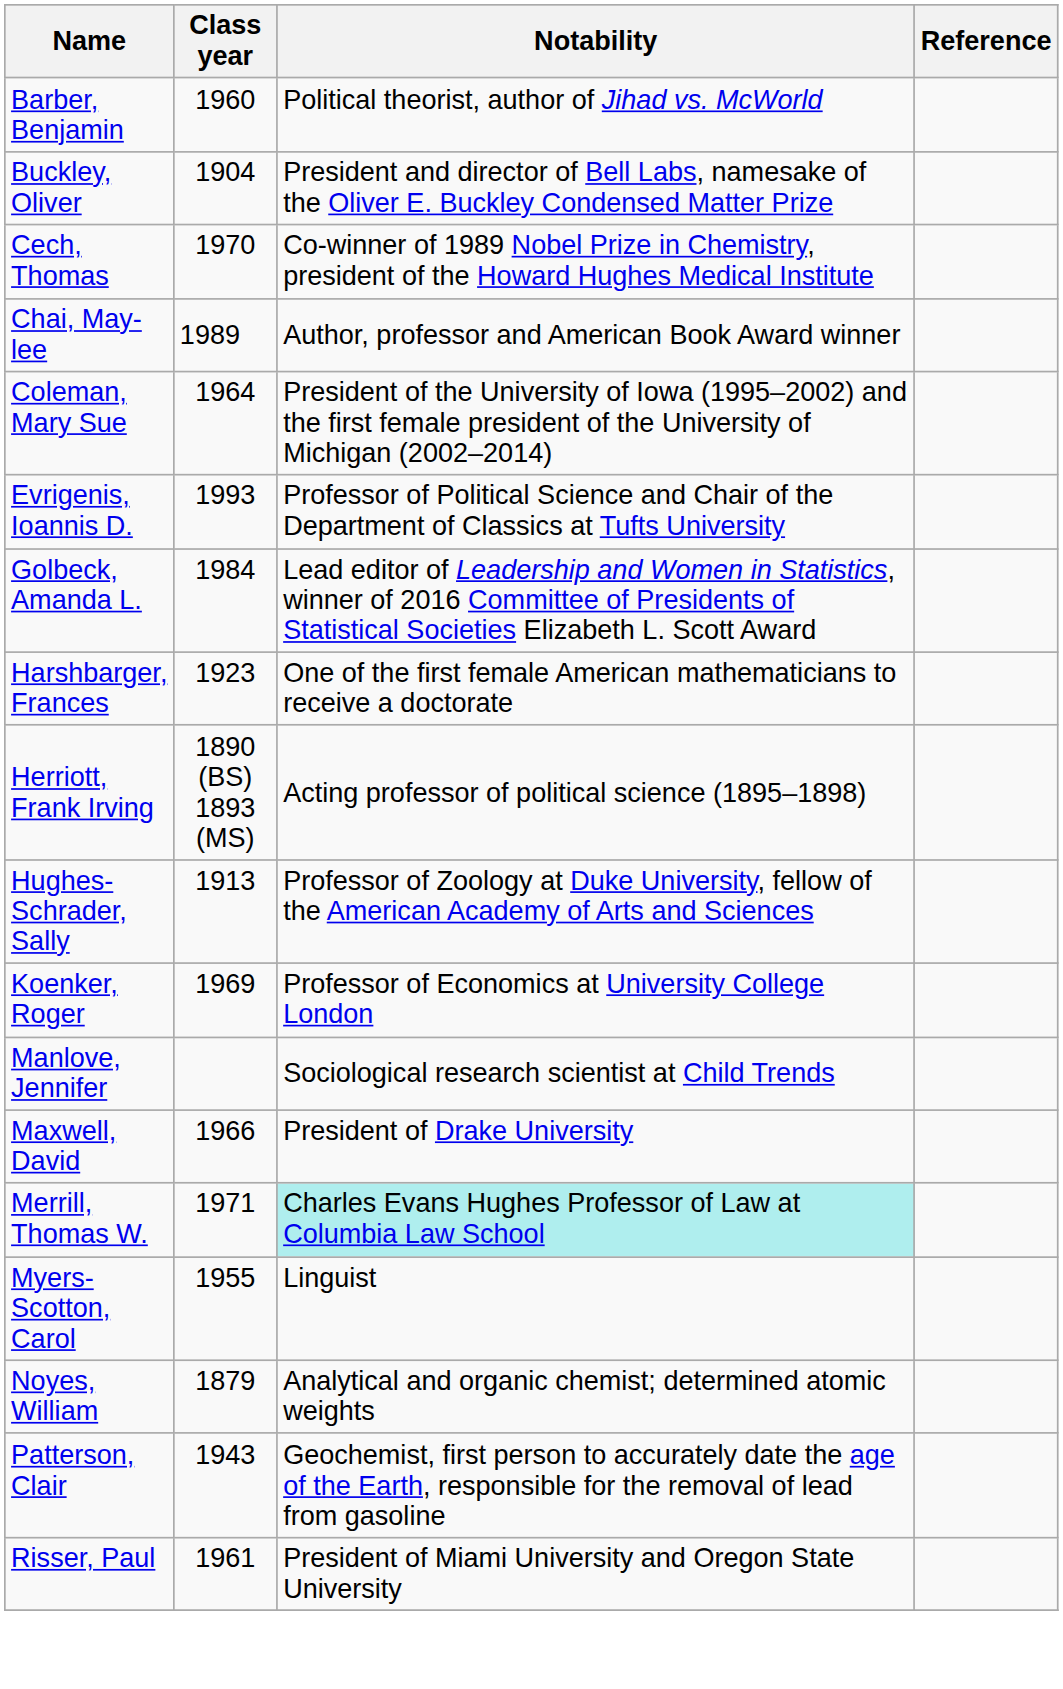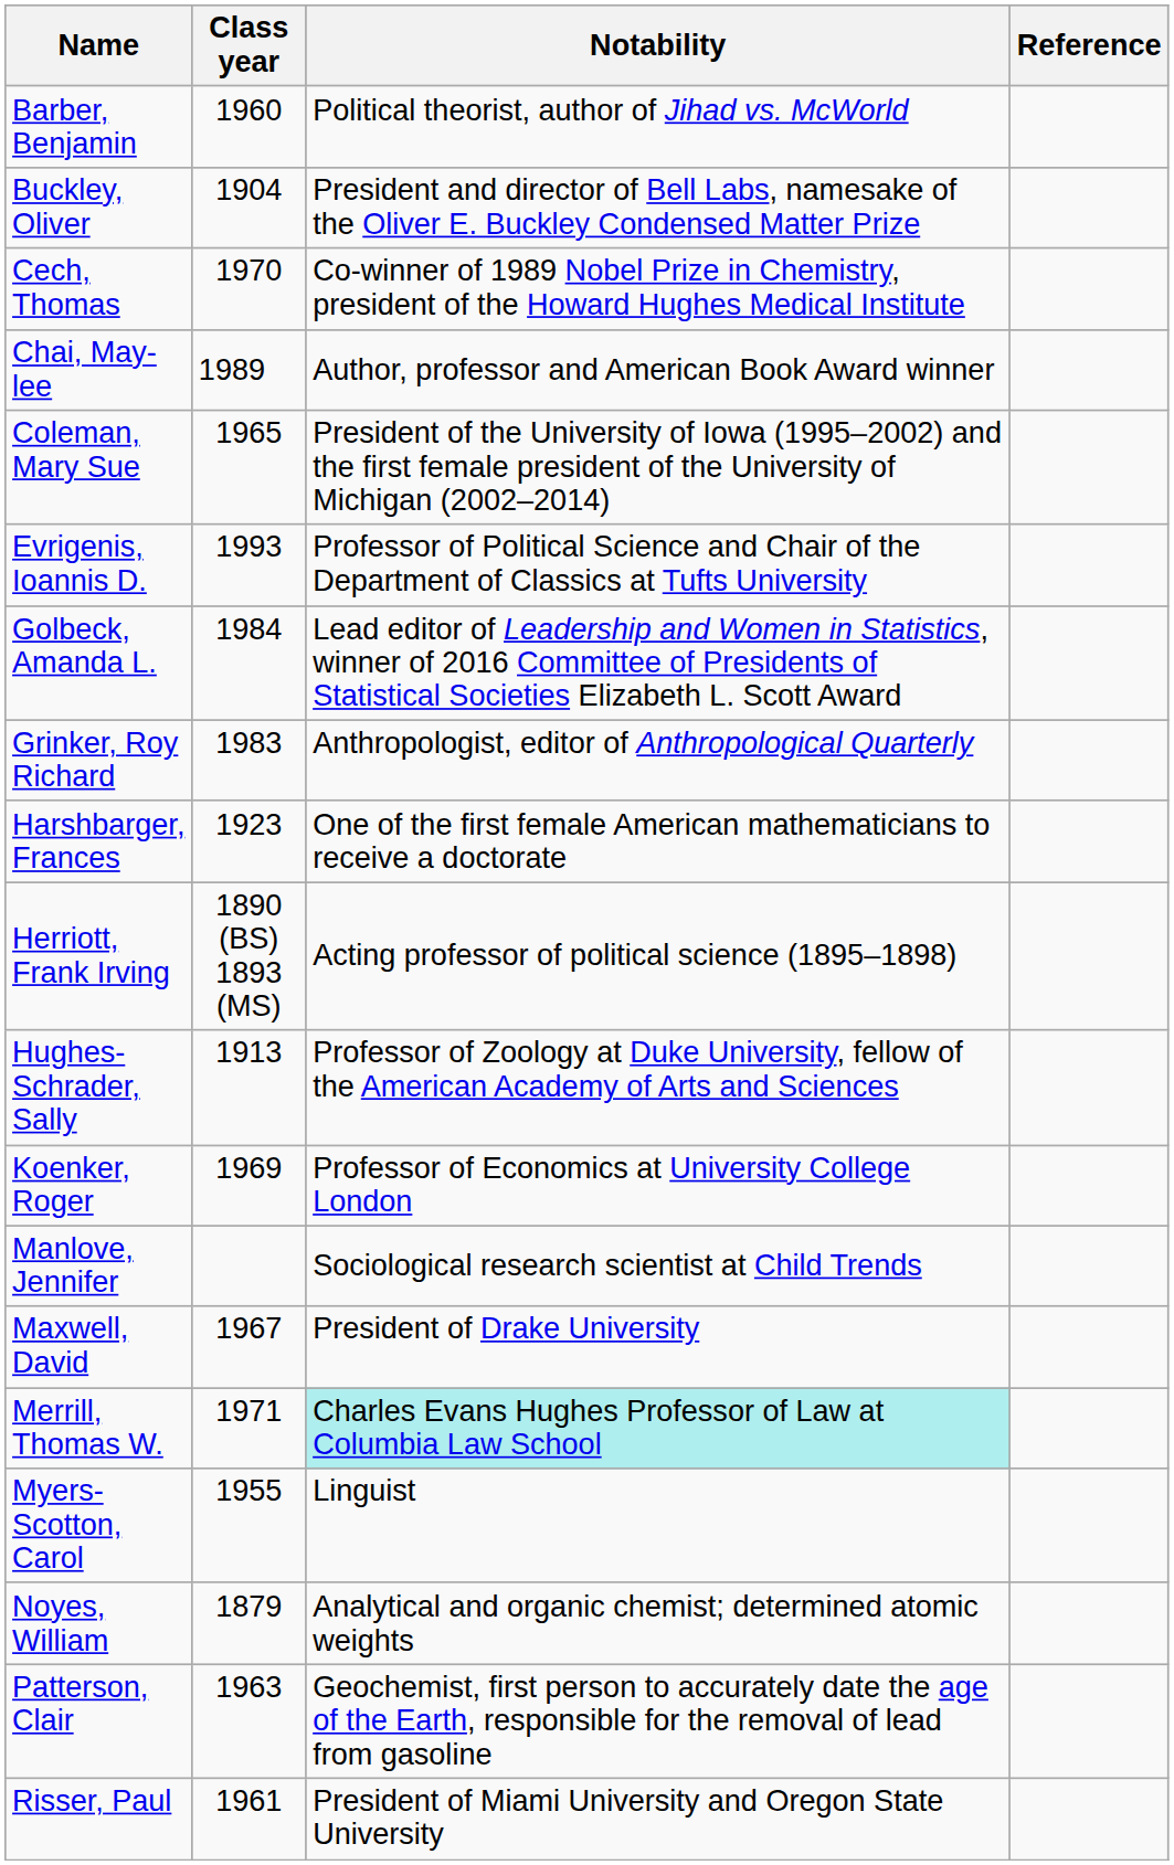Coleman, Mary Sue | Class year: 1964 -> 1965
+ row: Grinker, Roy Richard | 1983 | Anthropologist, editor of Anthropological Quarterly
Maxwell, David | Class year: 1966 -> 1967
Patterson, Clair | Class year: 1943 -> 1963
